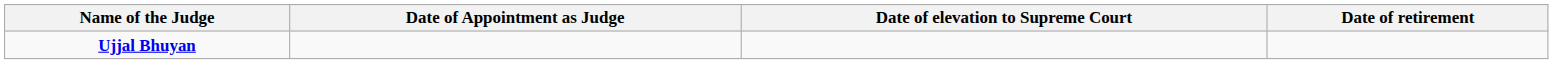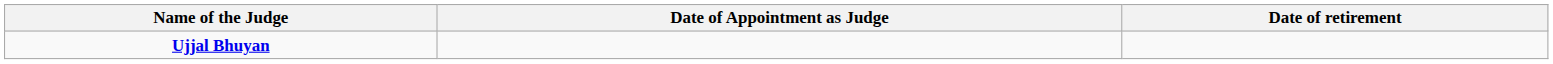- column: Date of elevation to Supreme Court
